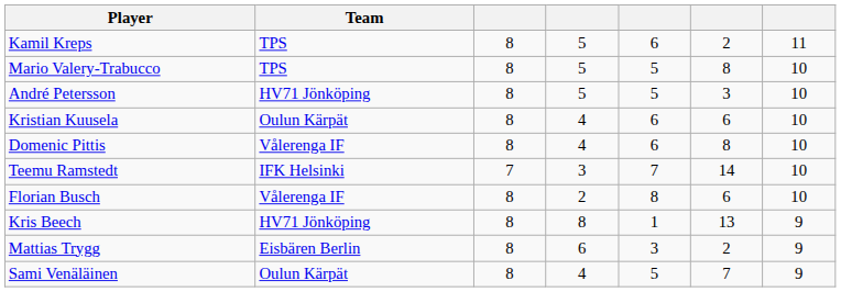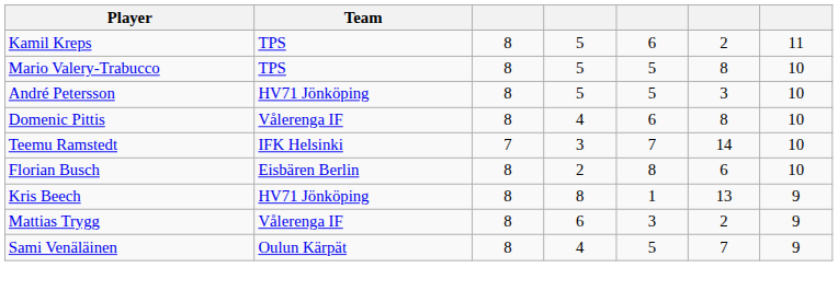- row: Kristian Kuusela | Oulun Kärpät | 8 | 4 | 6 | 6 | 10
Florian Busch | Team: Vålerenga IF -> Eisbären Berlin
Mattias Trygg | Team: Eisbären Berlin -> Vålerenga IF
